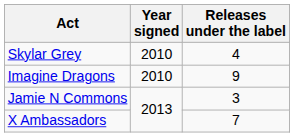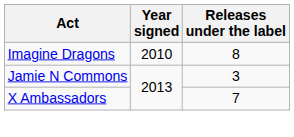- row: Skylar Grey | 2010 | 4
Imagine Dragons | Releases under the label: 9 -> 8
